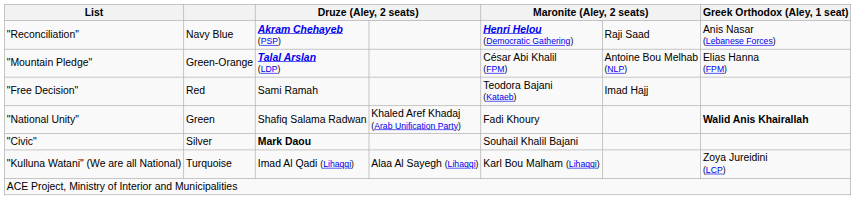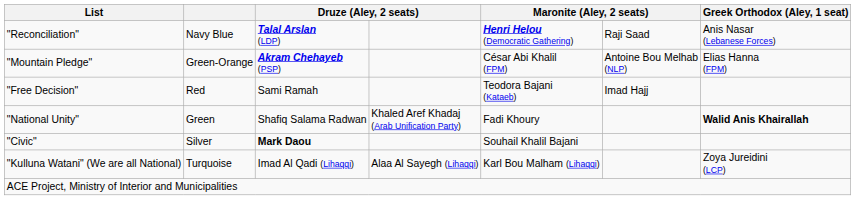"Reconciliation" | column 3: Akram Chehayeb (PSP) -> Talal Arslan (LDP)
"Mountain Pledge" | column 3: Talal Arslan (LDP) -> Akram Chehayeb (PSP)
